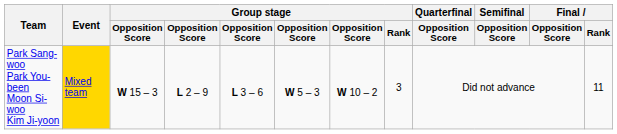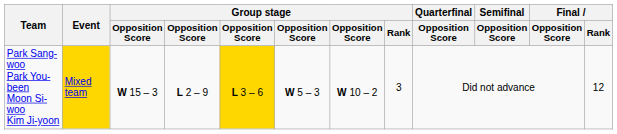Park Sang-woo Park You-been Moon Si-woo Kim Ji-yoon | column 5: no background -> gold background
Park Sang-woo Park You-been Moon Si-woo Kim Ji-yoon | Final / Rank: 11 -> 12
